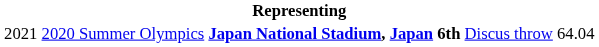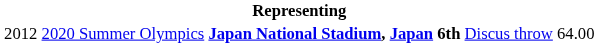2020 Summer Olympics | column 1: 2021 -> 2012
2020 Summer Olympics | column 6: 64.04 -> 64.00
